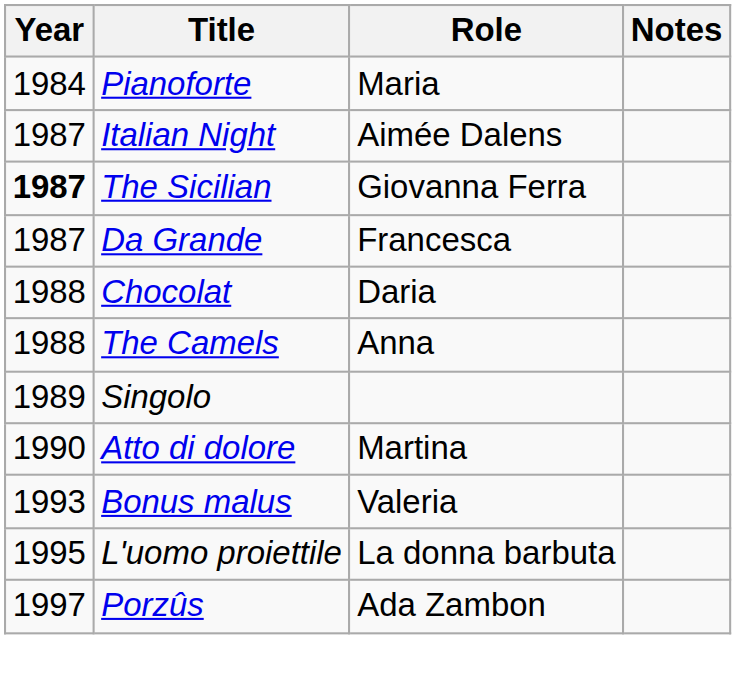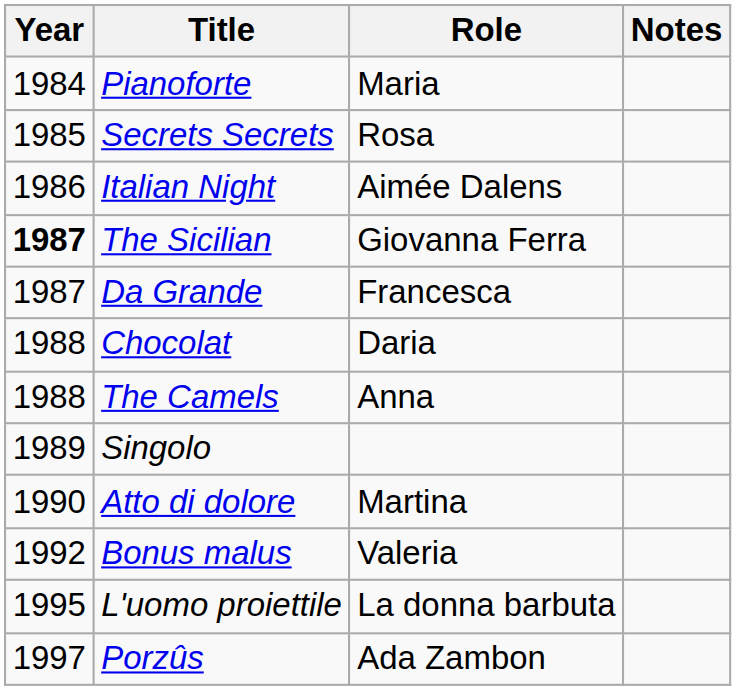+ row: 1985 | Secrets Secrets | Rosa
Italian Night | Year: 1987 -> 1986
Bonus malus | Year: 1993 -> 1992
